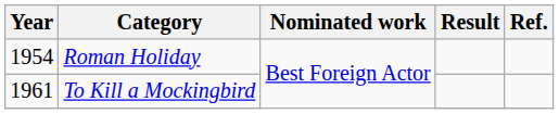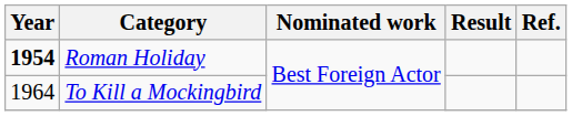Roman Holiday | Year: normal -> bold
To Kill a Mockingbird | Year: 1961 -> 1964
